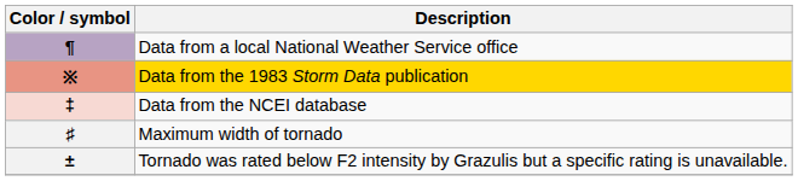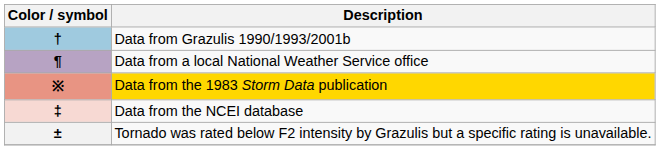+ row: † | Data from Grazulis 1990/1993/2001b
- row: ♯ | Maximum width of tornado
